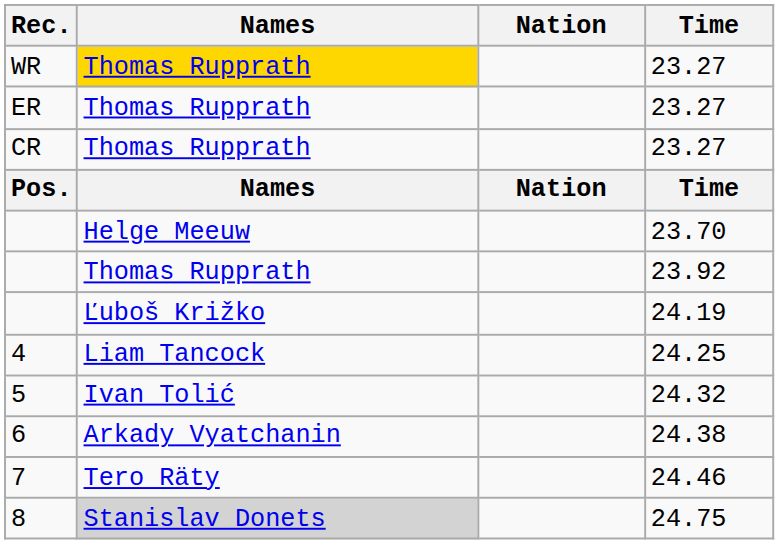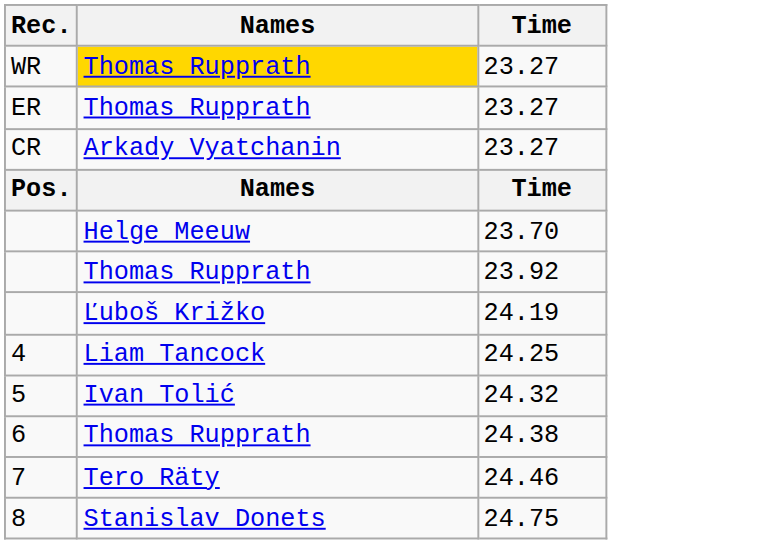- column: Nation | Nation
CR | Names: Thomas Rupprath -> Arkady Vyatchanin
6 | Names: Arkady Vyatchanin -> Thomas Rupprath
8 | Names: lightgrey background -> no background
